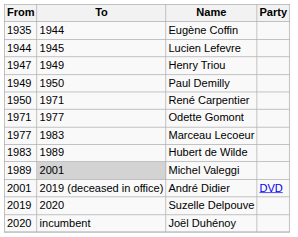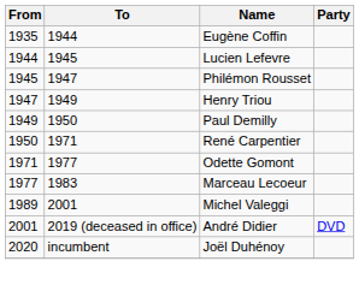+ row: 1945 | 1947 | Philémon Rousset
- row: 1983 | 1989 | Hubert de Wilde
Michel Valeggi | To: lightgrey background -> no background
- row: 2019 | 2020 | Suzelle Delpouve
